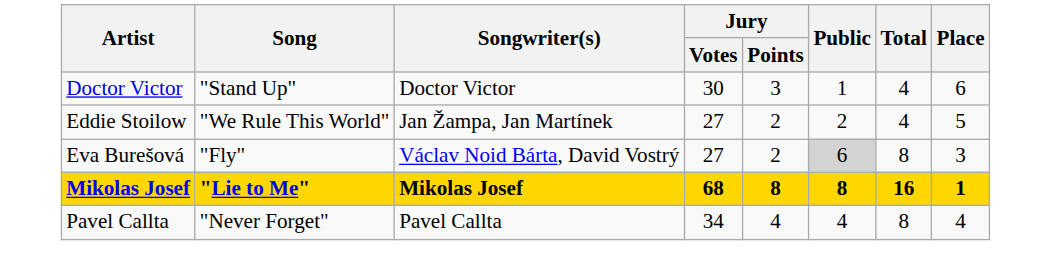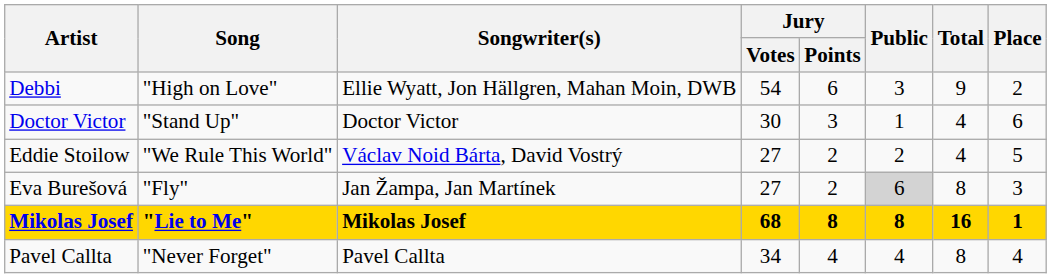+ row: Debbi | "High on Love" | Ellie Wyatt, Jon Hällgren, Mahan Moin, DWB | 54 | 6 | 3 | 9 | 2
Eddie Stoilow | Songwriter(s): Jan Žampa, Jan Martínek -> Václav Noid Bárta, David Vostrý
Eva Burešová | Songwriter(s): Václav Noid Bárta, David Vostrý -> Jan Žampa, Jan Martínek
